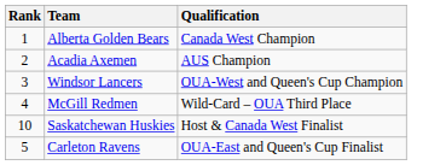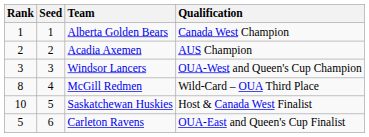+ column: Seed | 1 | 2 | 3 | 4 | 5 | 6
McGill Redmen | Rank: 4 -> 8
